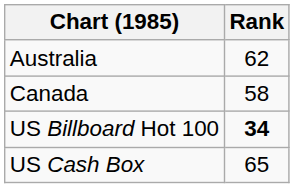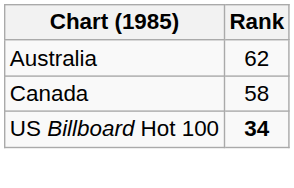- row: US Cash Box | 65
